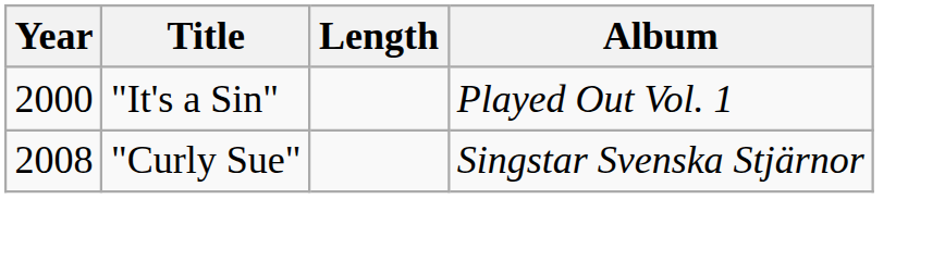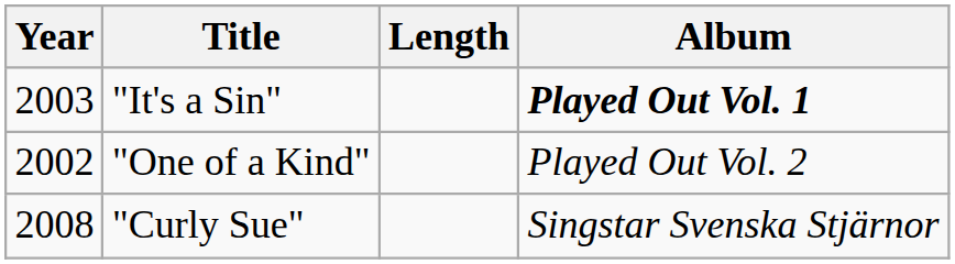"It's a Sin" | Year: 2000 -> 2003
"It's a Sin" | Album: normal -> bold
+ row: 2002 | "One of a Kind" | Played Out Vol. 2
